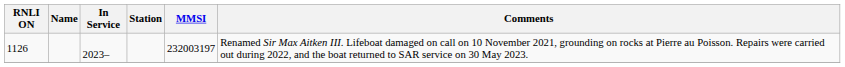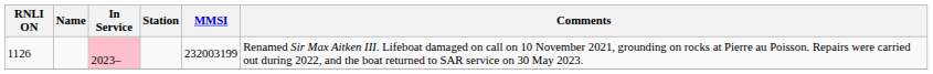1126 | In Service: no background -> pink background
1126 | MMSI: 232003197 -> 232003199
